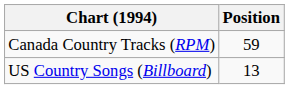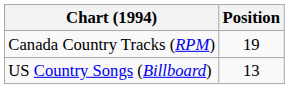Canada Country Tracks (RPM) | Position: 59 -> 19
